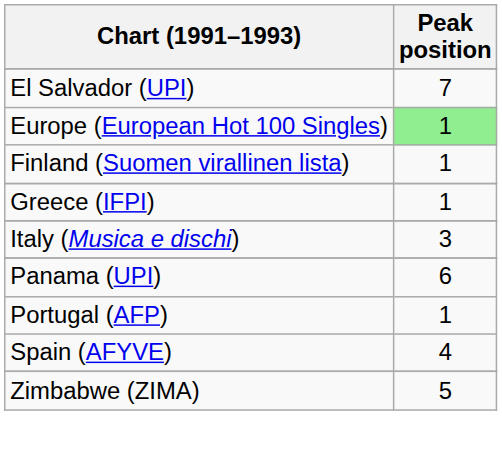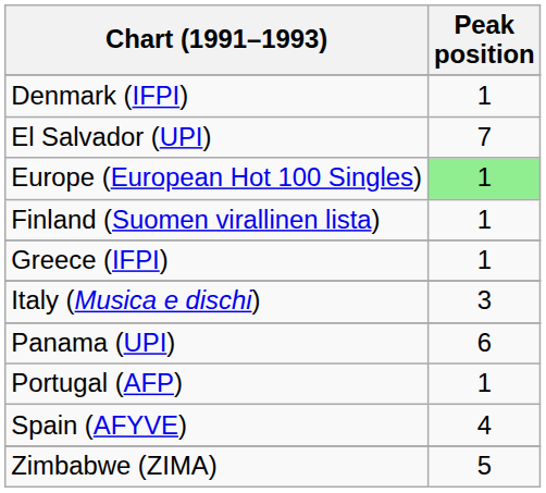+ row: Denmark (IFPI) | 1
